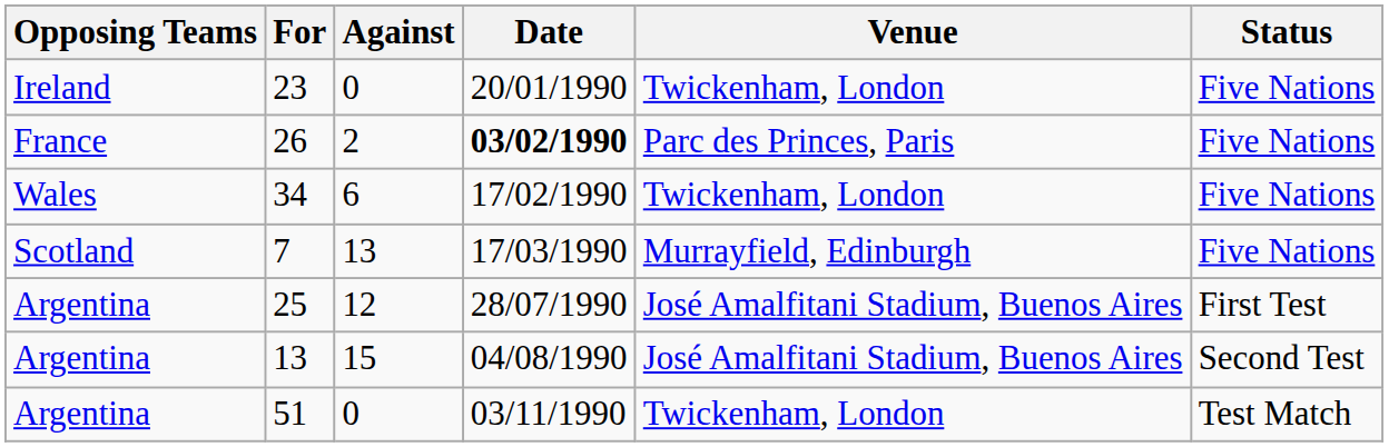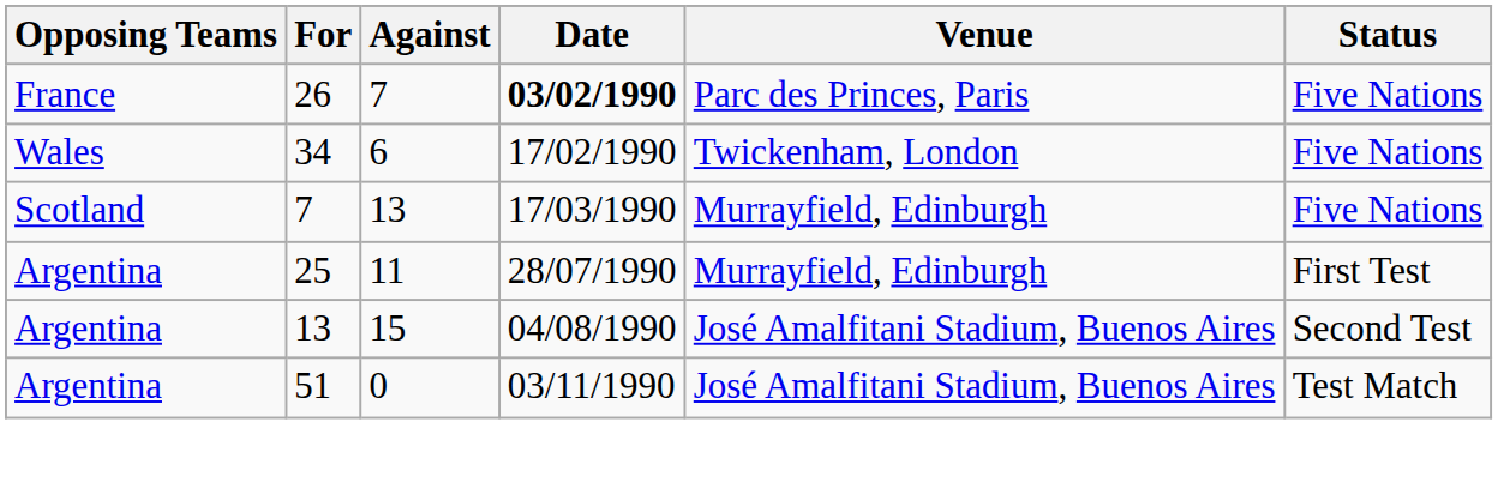- row: Ireland | 23 | 0 | 20/01/1990 | Twickenham, London | Five Nations
26 | Against: 2 -> 7
25 | Against: 12 -> 11
25 | Venue: José Amalfitani Stadium, Buenos Aires -> Murrayfield, Edinburgh
51 | Venue: Twickenham, London -> José Amalfitani Stadium, Buenos Aires
